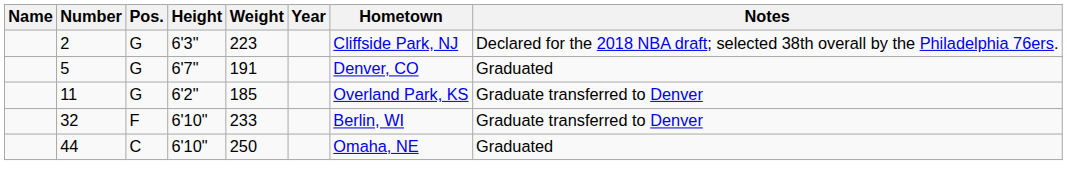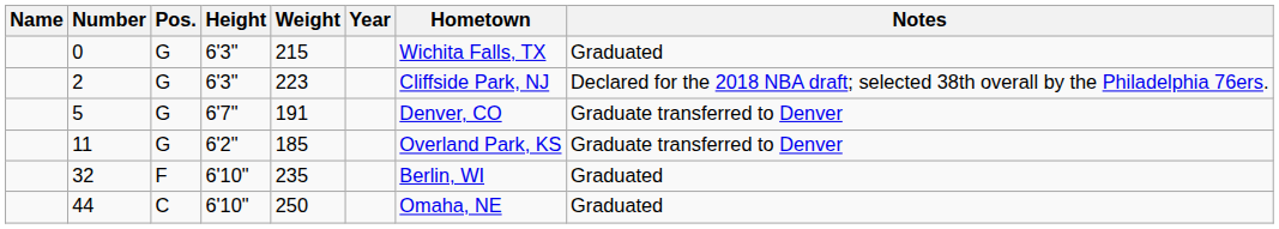+ row: 0 | G | 6'3" | 215 | Wichita Falls, TX | Graduated
5 | Notes: Graduated -> Graduate transferred to Denver
32 | Weight: 233 -> 235
32 | Notes: Graduate transferred to Denver -> Graduated
